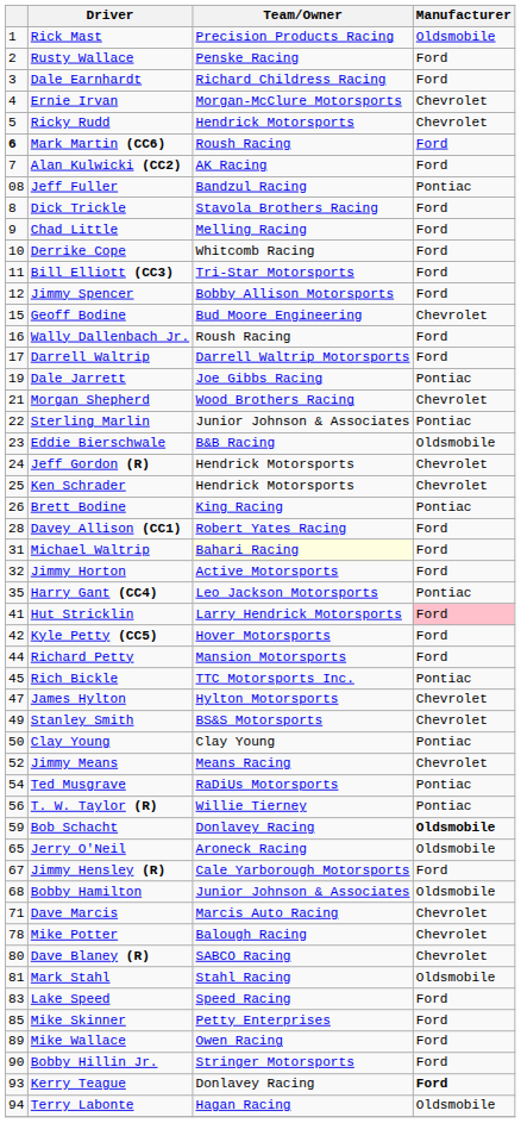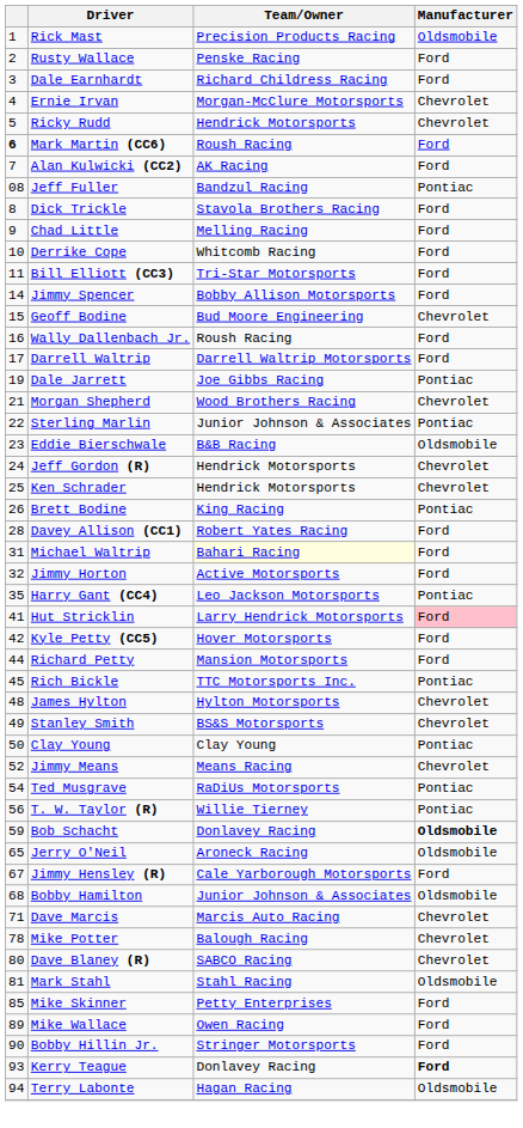Jimmy Spencer | column 1: 12 -> 14
James Hylton | column 1: 47 -> 48
- row: 83 | Lake Speed | Speed Racing | Ford
